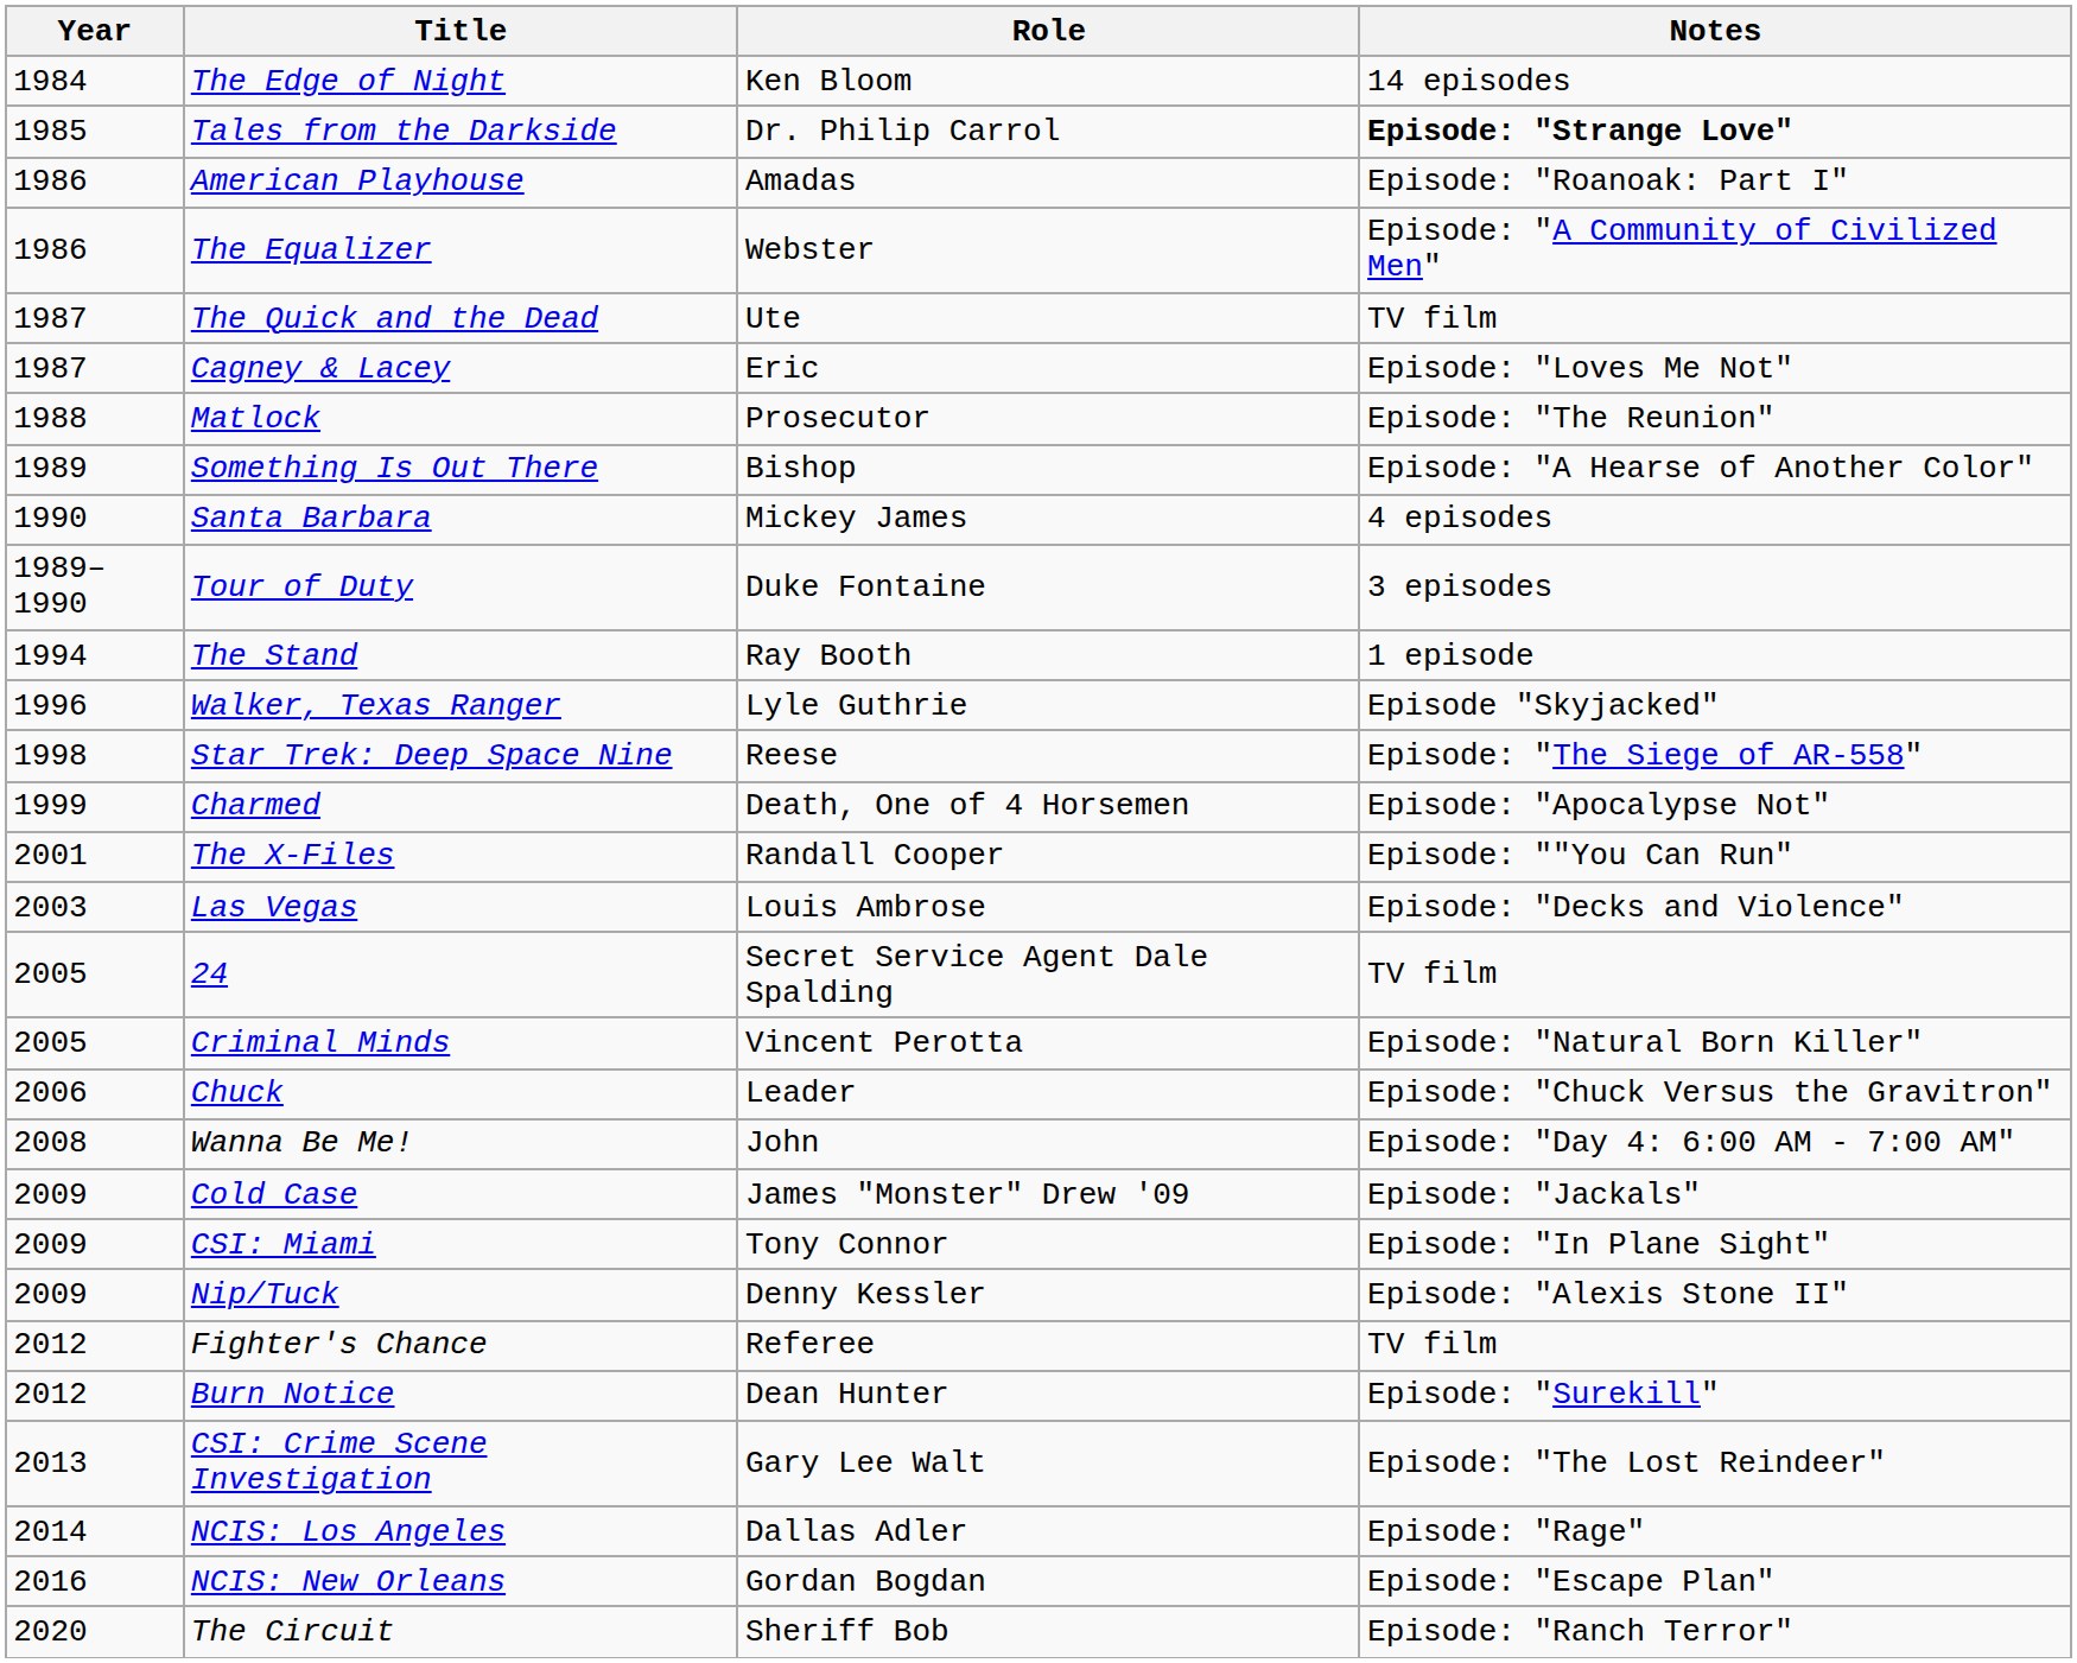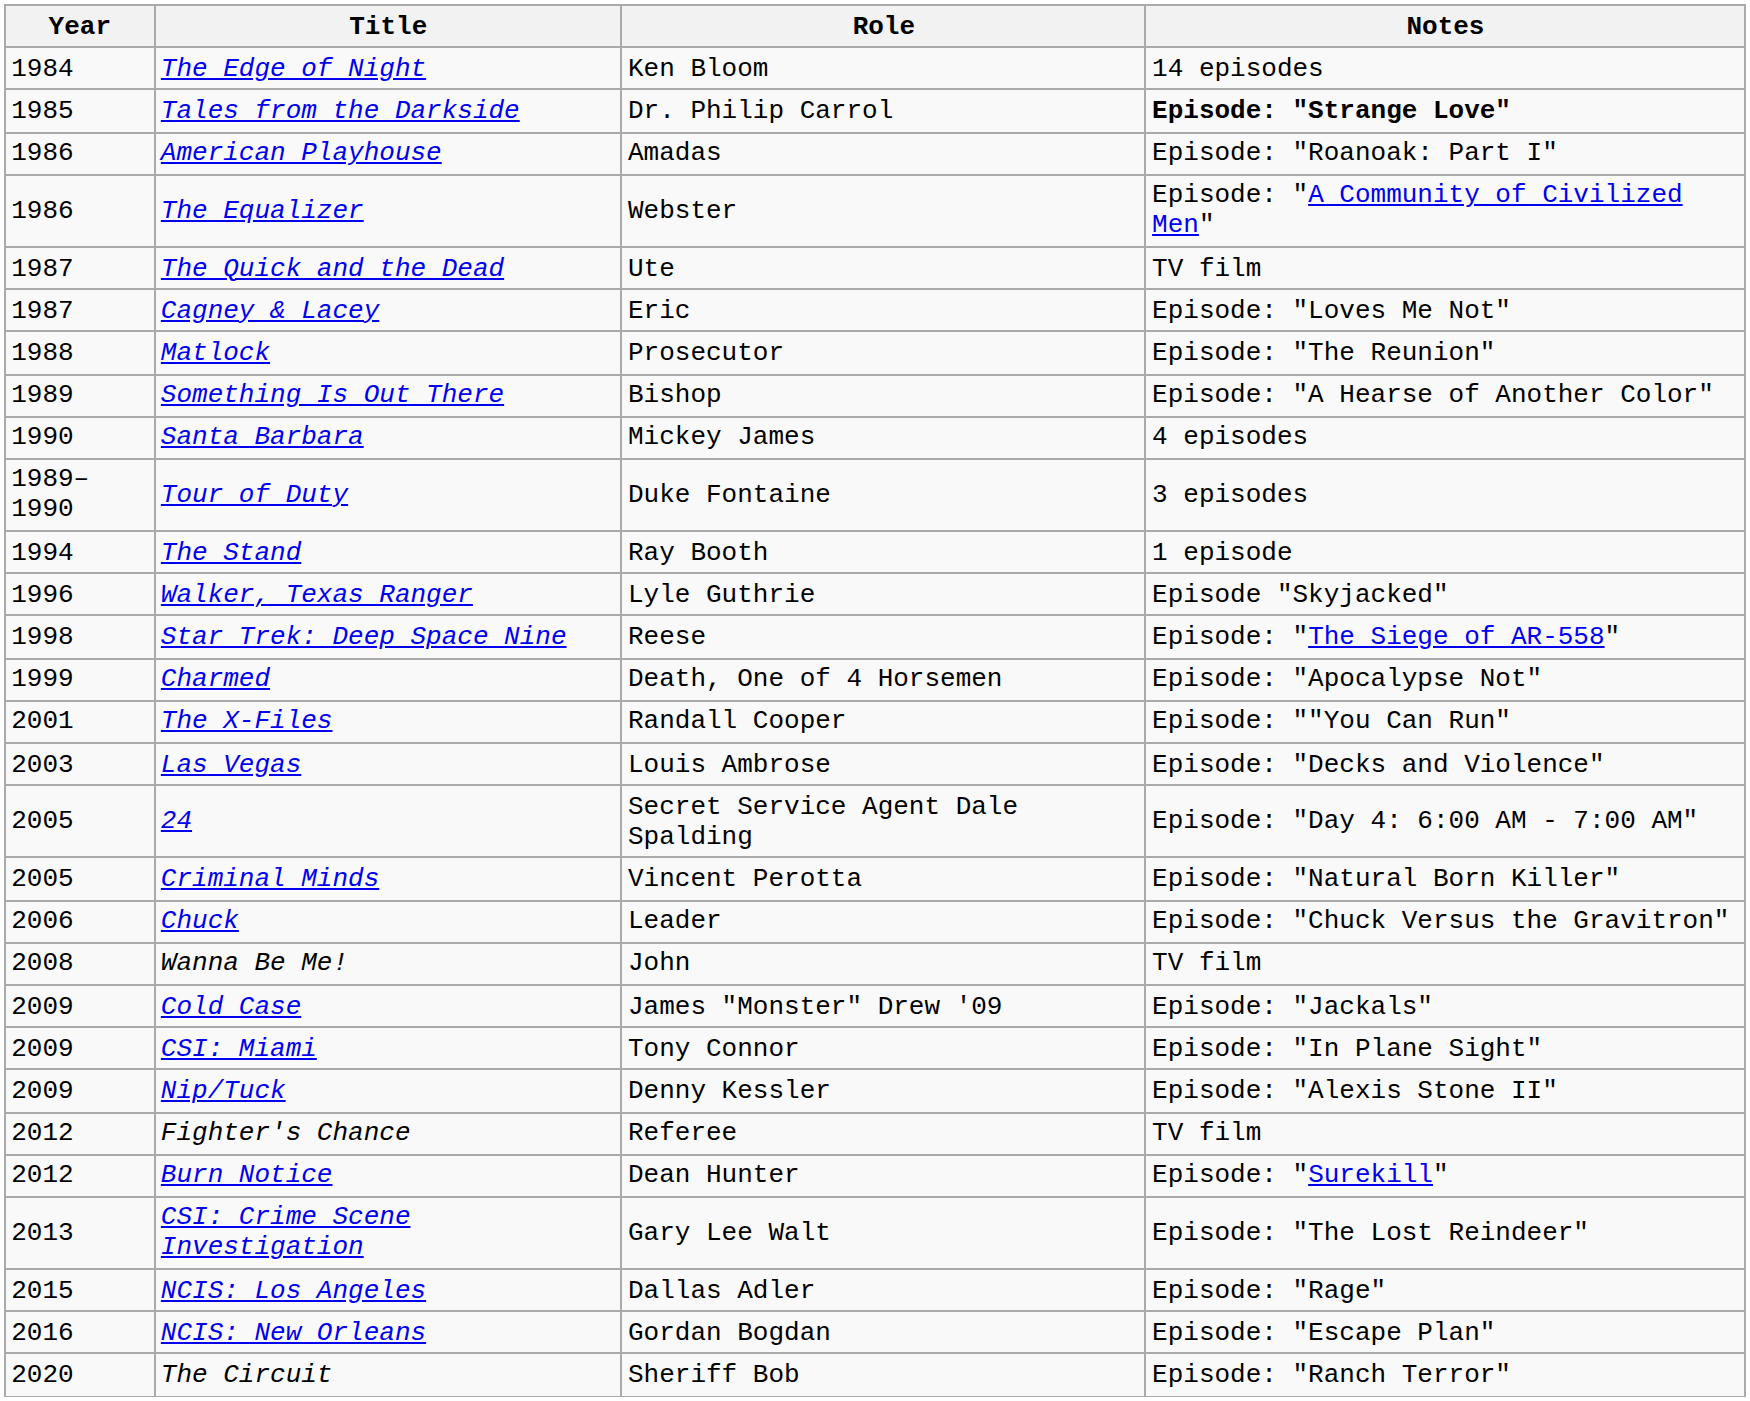24 | Notes: TV film -> Episode: "Day 4: 6:00 AM - 7:00 AM"
Wanna Be Me! | Notes: Episode: "Day 4: 6:00 AM - 7:00 AM" -> TV film
NCIS: Los Angeles | Year: 2014 -> 2015
